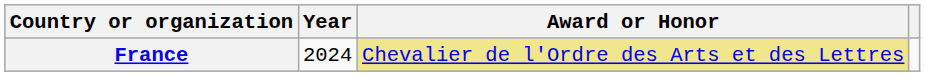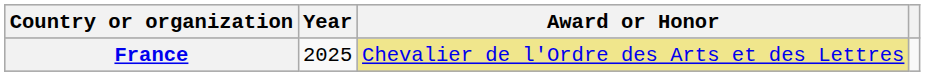France | Year: 2024 -> 2025
